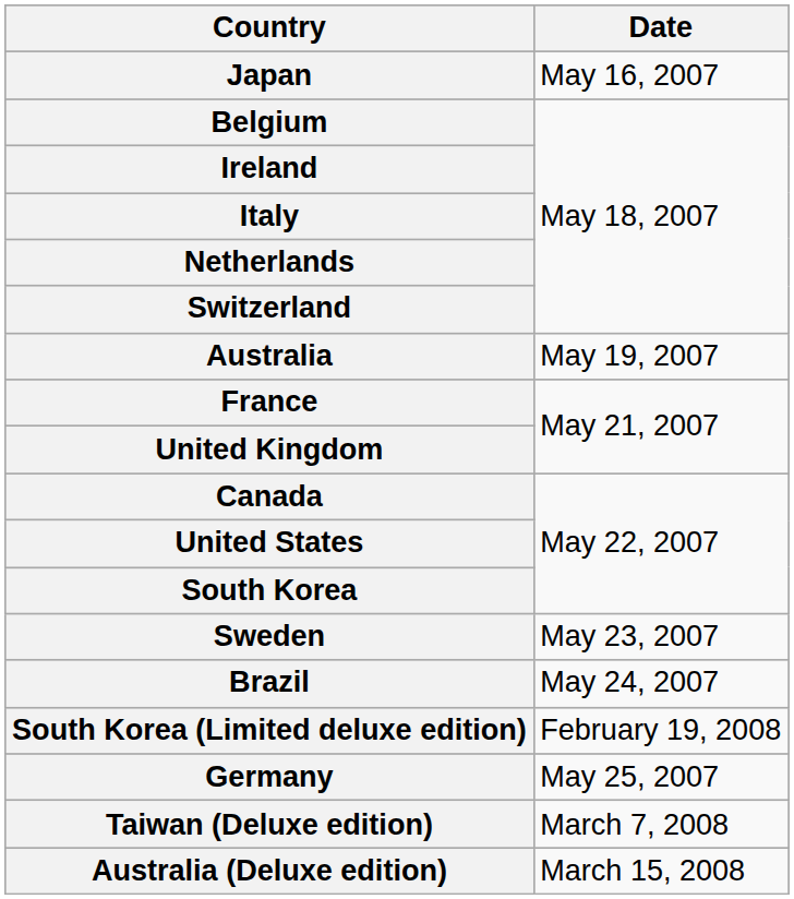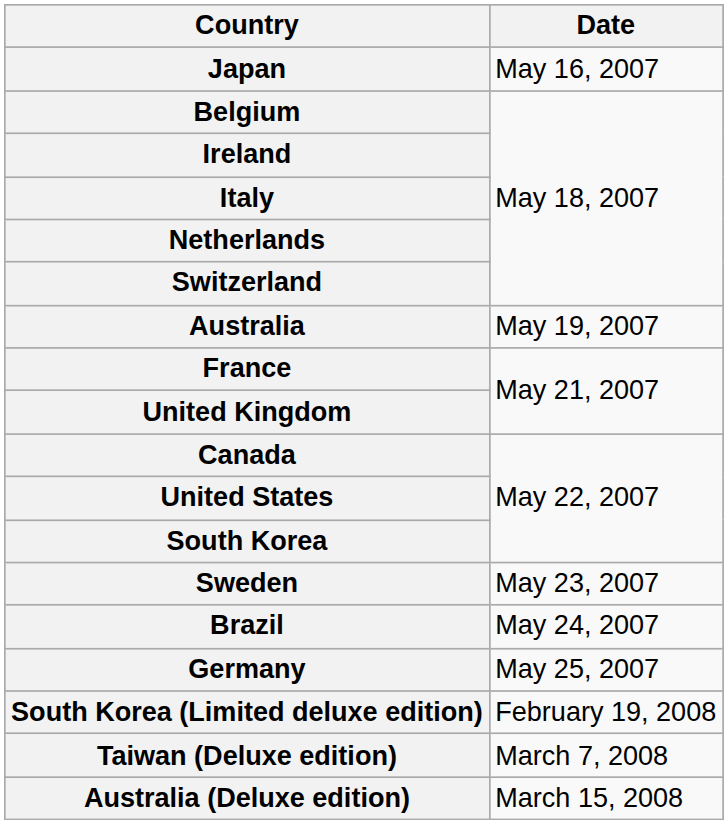rows swapped: Germany <-> South Korea (Limited deluxe edition)
